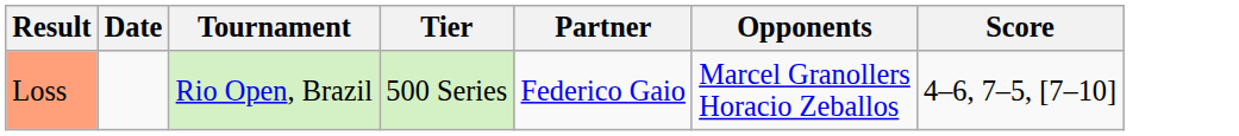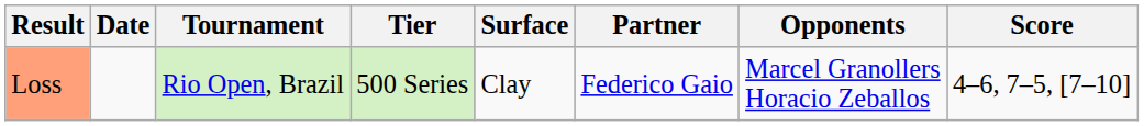+ column: Surface | Clay
